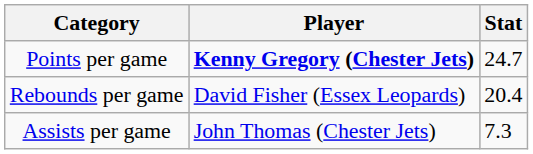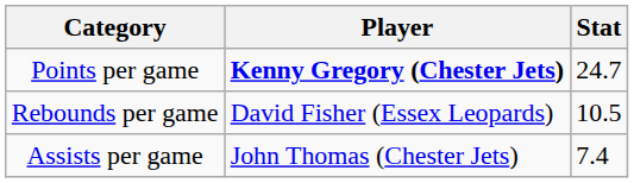Rebounds per game | Stat: 20.4 -> 10.5
Assists per game | Stat: 7.3 -> 7.4
